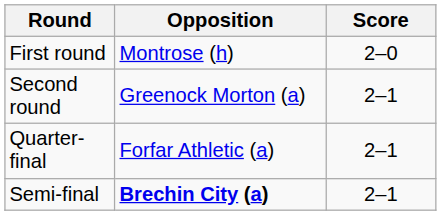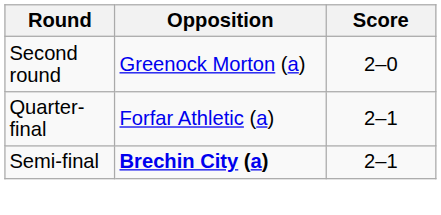- row: First round | Montrose (h) | 2–0
Second round | Score: 2–1 -> 2–0
